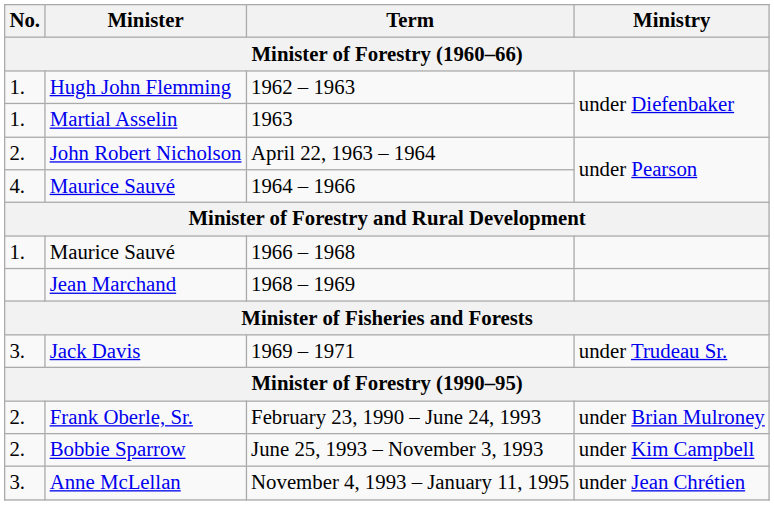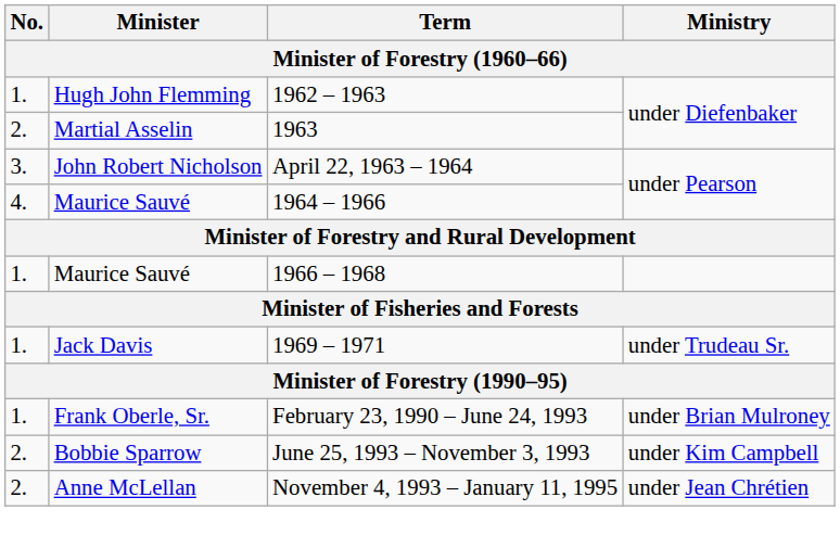Martial Asselin | No.: 1. -> 2.
John Robert Nicholson | No.: 2. -> 3.
- row: Jean Marchand | 1968 – 1969
Jack Davis | No.: 3. -> 1.
Frank Oberle, Sr. | No.: 2. -> 1.
Anne McLellan | No.: 3. -> 2.
